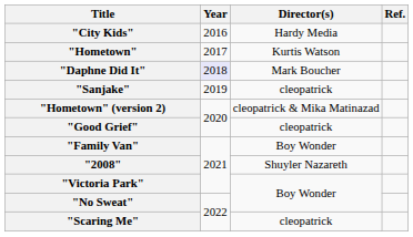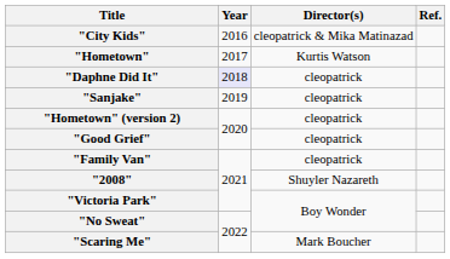"City Kids" | Director(s): Hardy Media -> cleopatrick & Mika Matinazad
"Daphne Did It" | Director(s): Mark Boucher -> cleopatrick
"Hometown" (version 2) | Director(s): cleopatrick & Mika Matinazad -> cleopatrick
"Family Van" | Director(s): Boy Wonder -> cleopatrick
"Scaring Me" | Director(s): cleopatrick -> Mark Boucher
